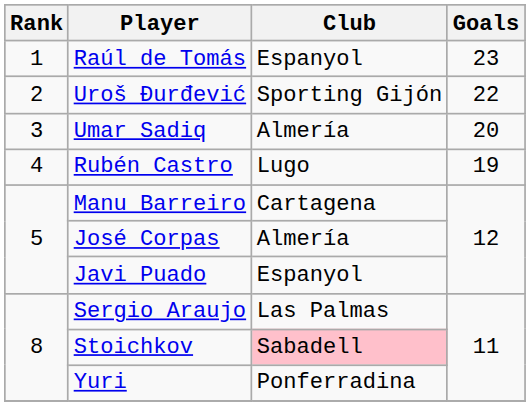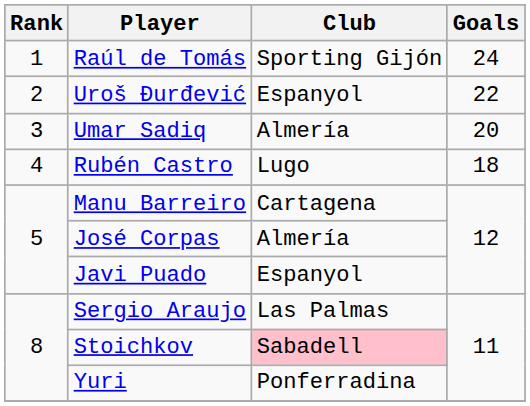Raúl de Tomás | Club: Espanyol -> Sporting Gijón
Raúl de Tomás | Goals: 23 -> 24
Uroš Đurđević | Club: Sporting Gijón -> Espanyol
Rubén Castro | Goals: 19 -> 18
